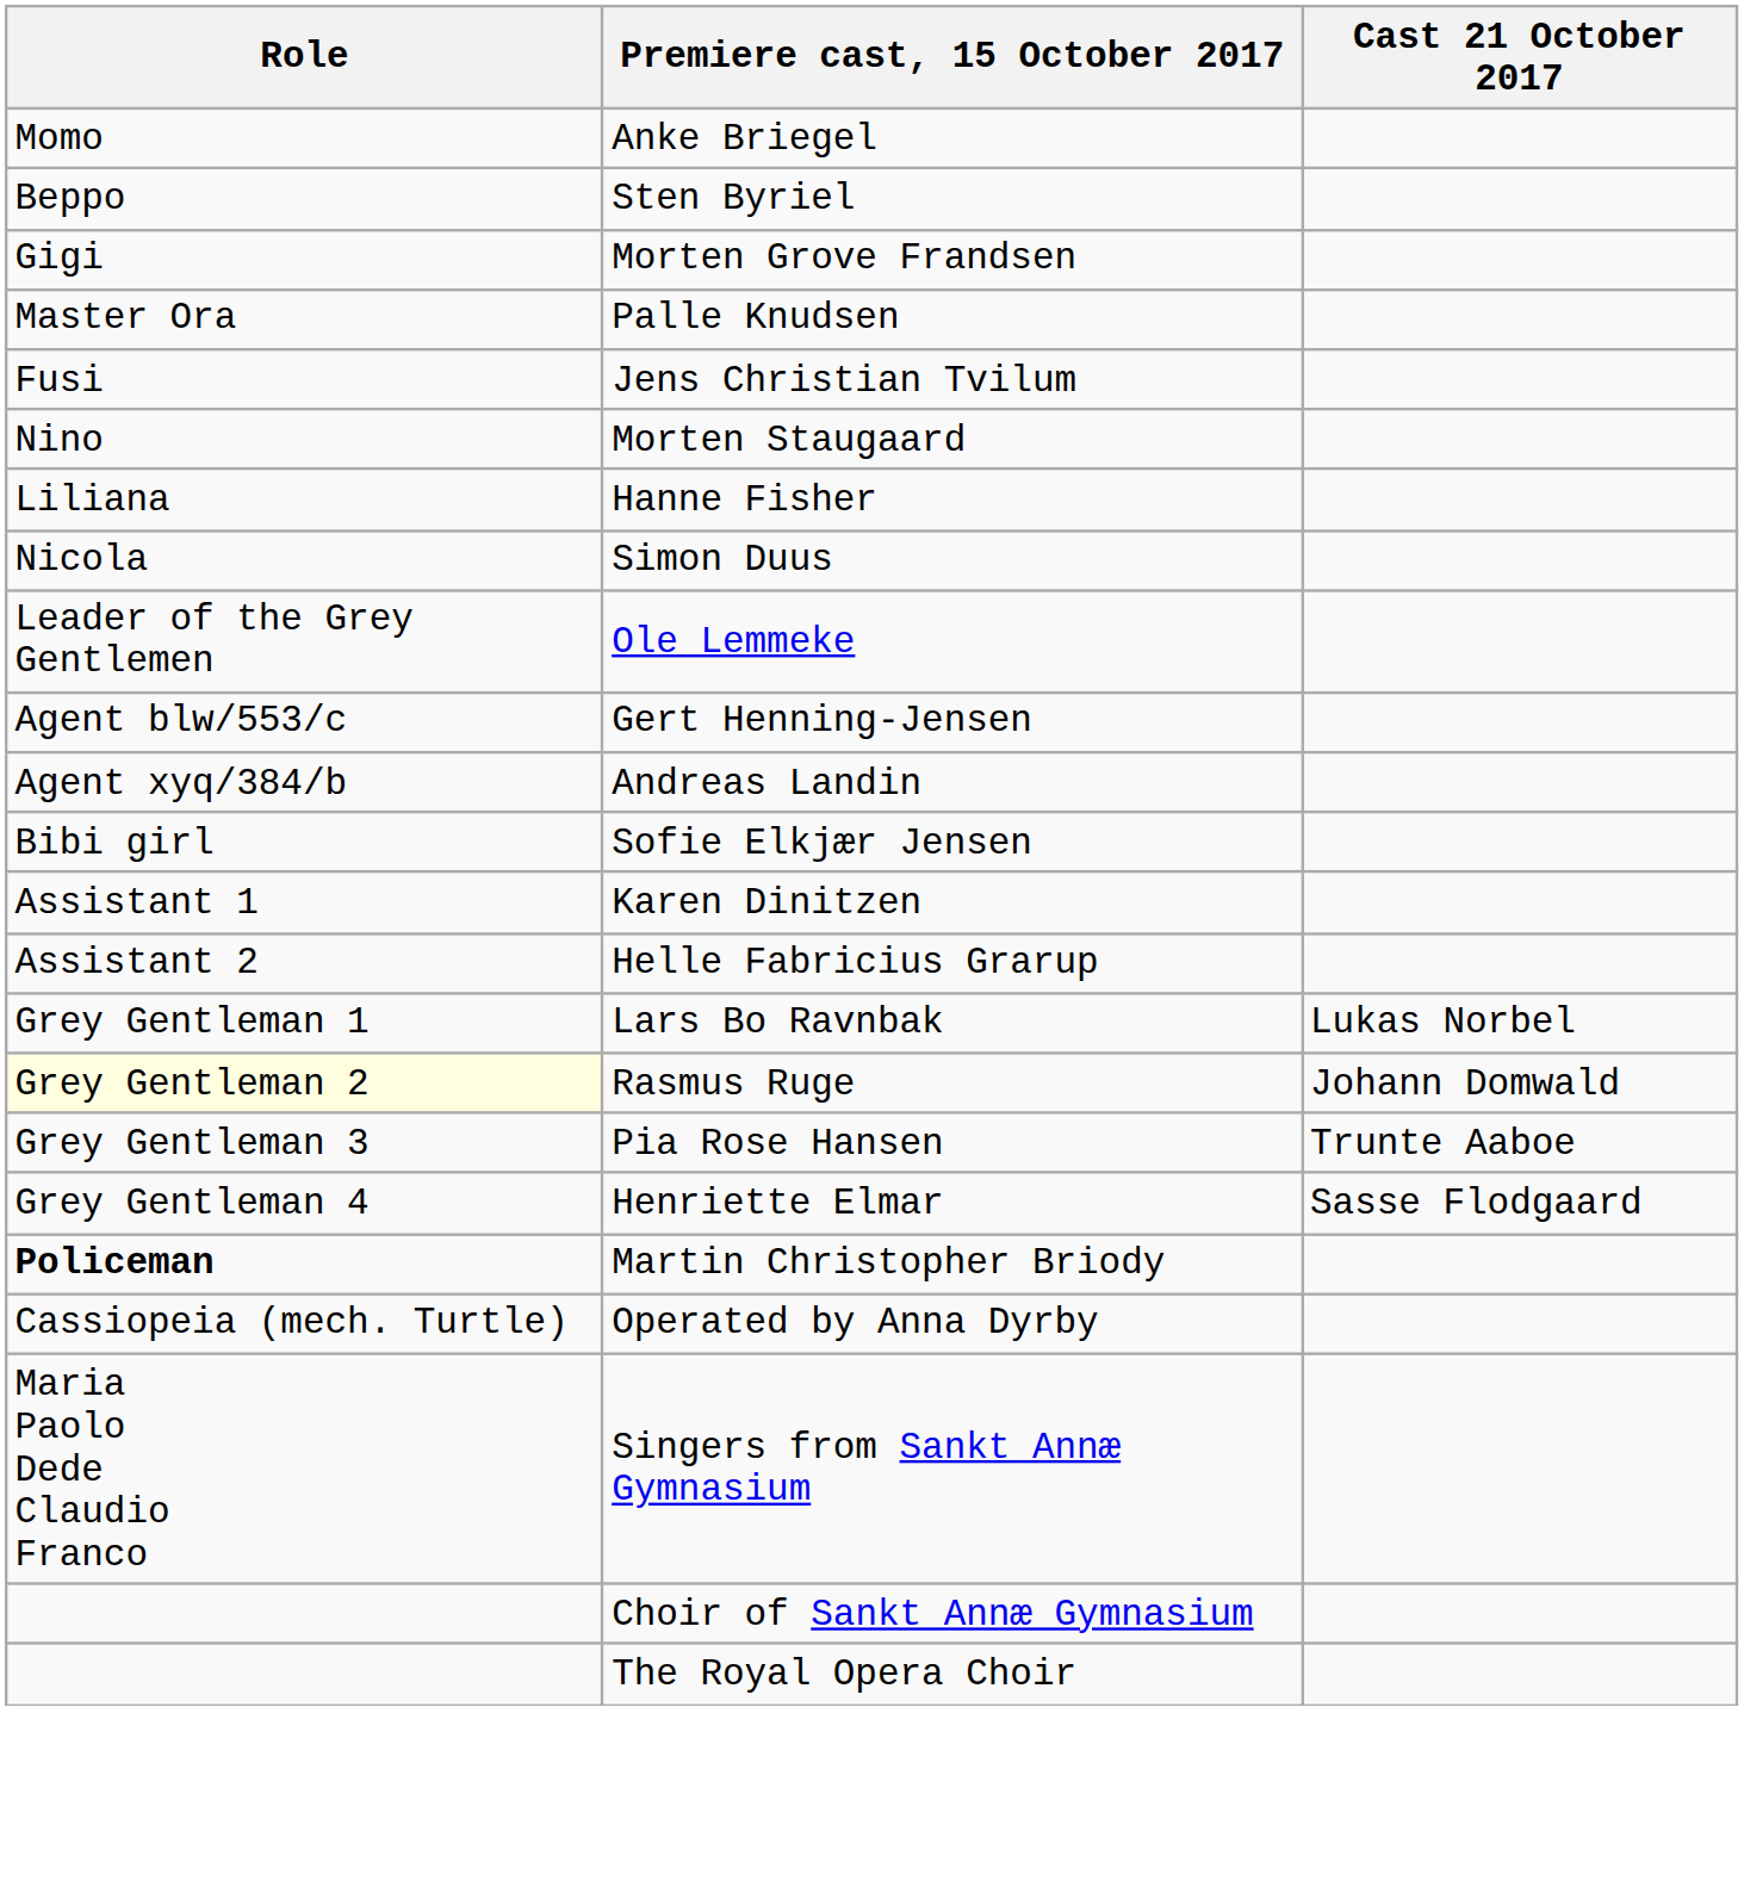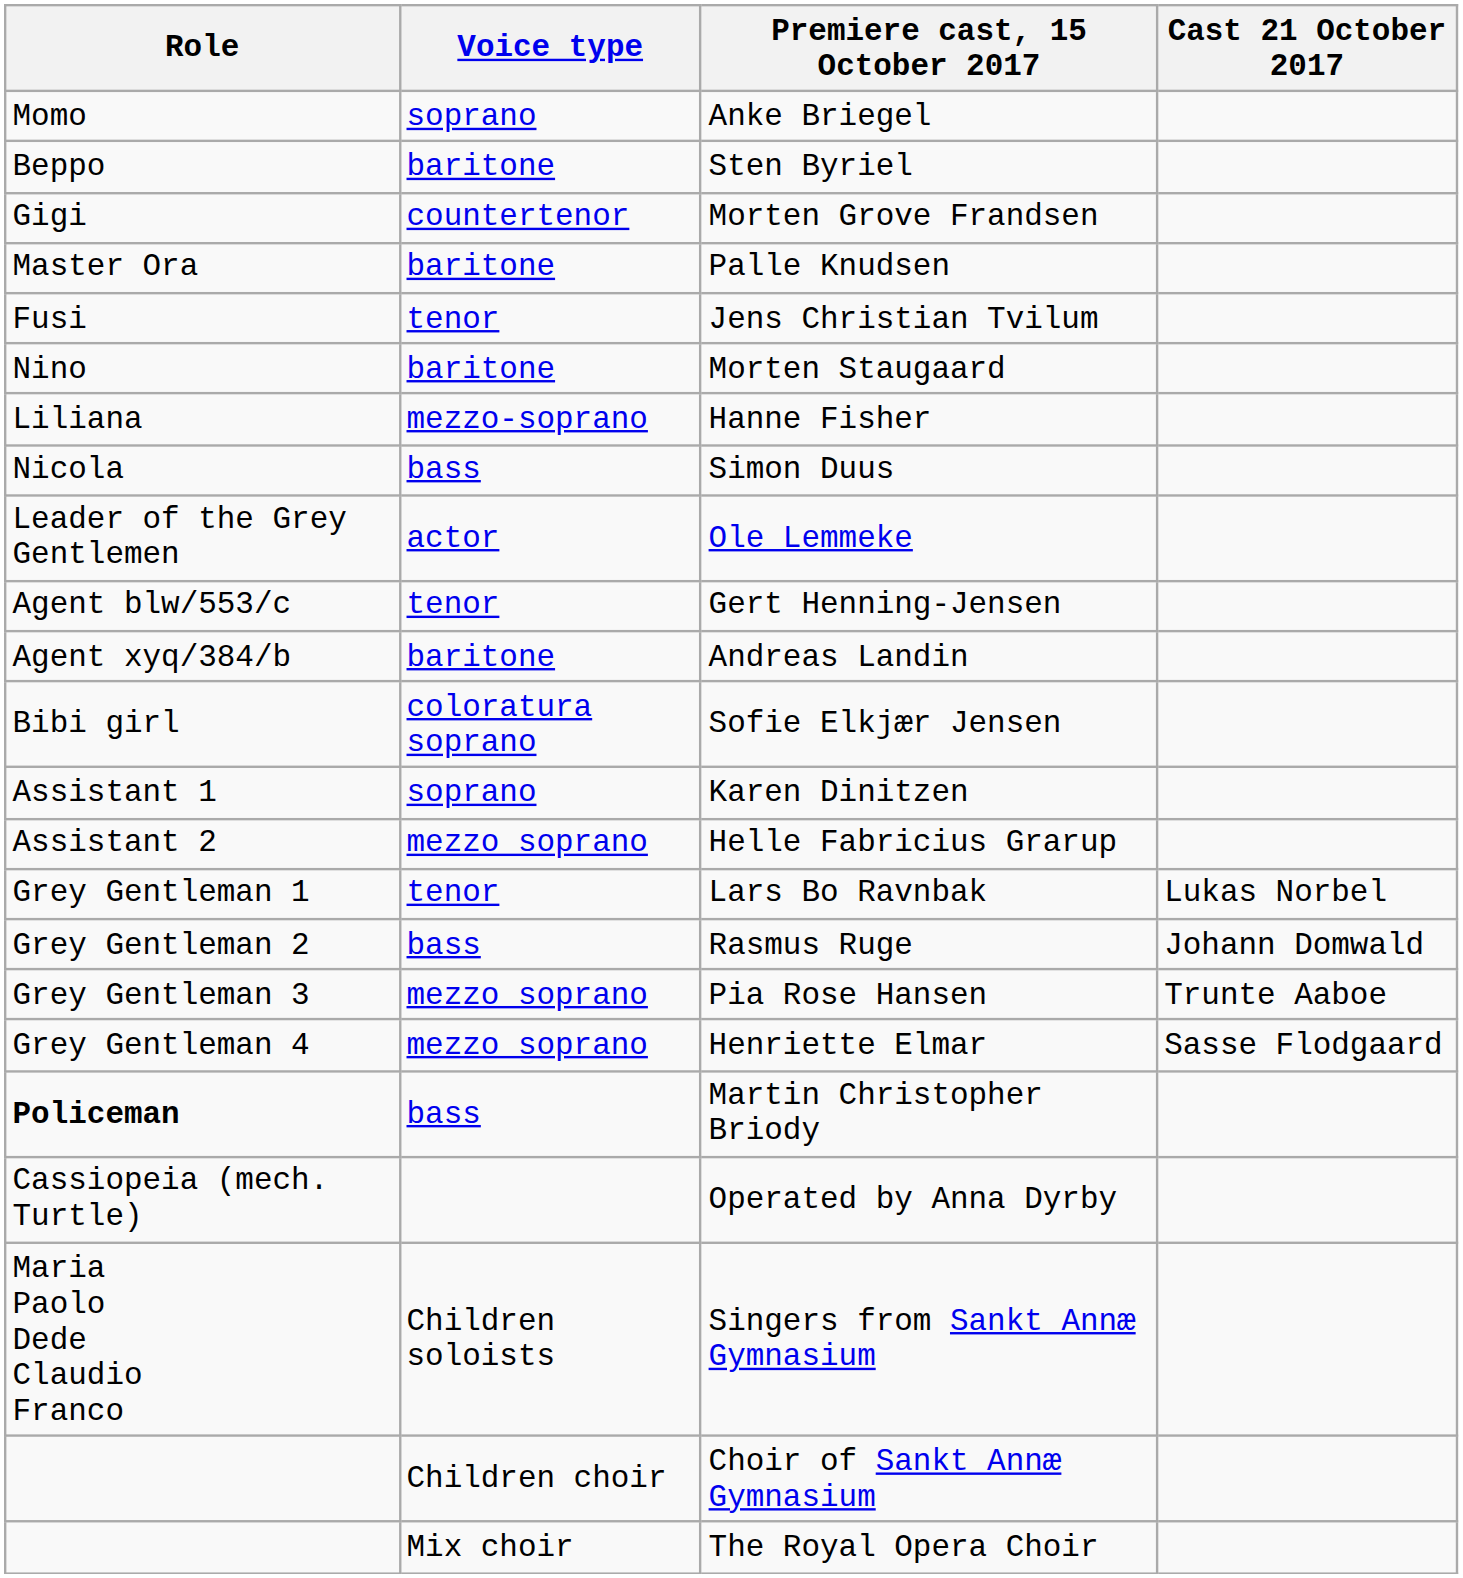+ column: Voice type | soprano | baritone | countertenor | baritone | tenor | baritone | mezzo-soprano | bass | actor | tenor | baritone | coloratura soprano | soprano | mezzo soprano | tenor | bass | mezzo soprano | mezzo soprano | bass | Children soloists | Children choir | Mix choir
Rasmus Ruge | Role: lightyellow background -> no background
